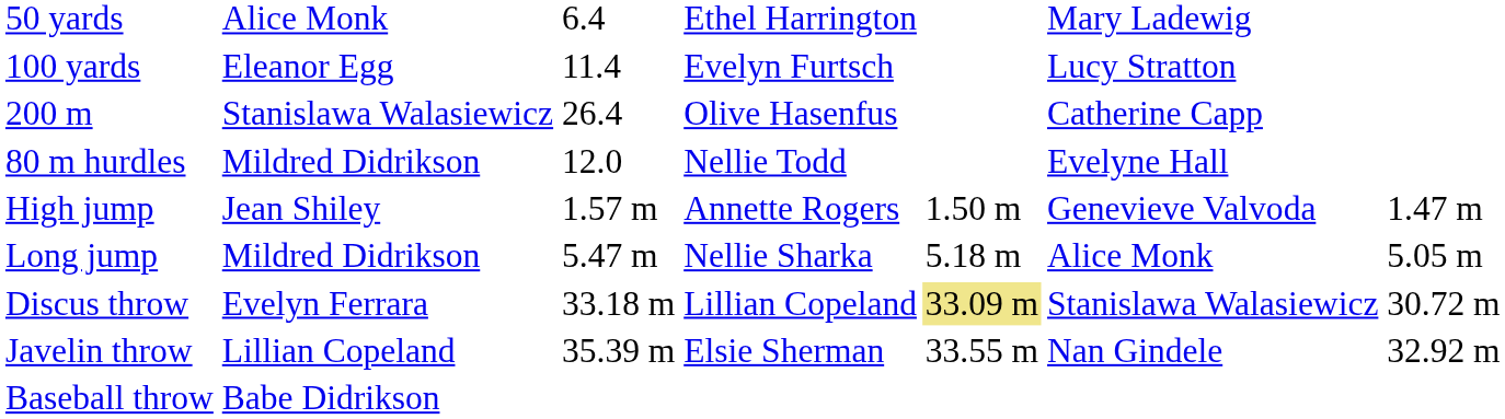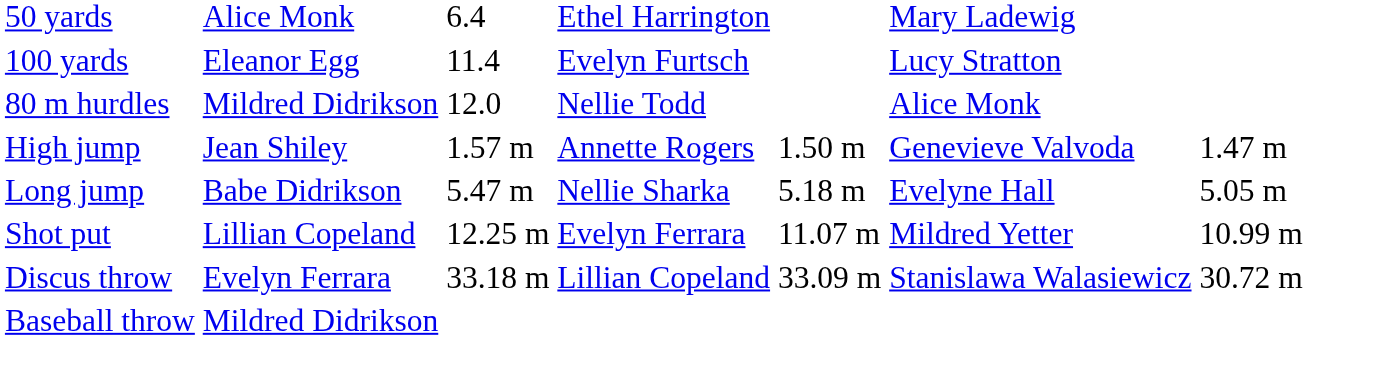- row: 200 m | Stanislawa Walasiewicz | 26.4 | Olive Hasenfus | Catherine Capp
80 m hurdles | column 6: Evelyne Hall -> Alice Monk
Long jump | column 2: Mildred Didrikson -> Babe Didrikson
Long jump | column 6: Alice Monk -> Evelyne Hall
+ row: Shot put | Lillian Copeland | 12.25 m | Evelyn Ferrara | 11.07 m | Mildred Yetter | 10.99 m
Discus throw | column 5: khaki background -> no background
- row: Javelin throw | Lillian Copeland | 35.39 m | Elsie Sherman | 33.55 m | Nan Gindele | 32.92 m
Baseball throw | column 2: Babe Didrikson -> Mildred Didrikson
